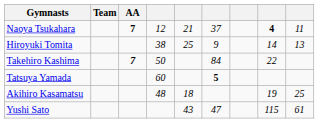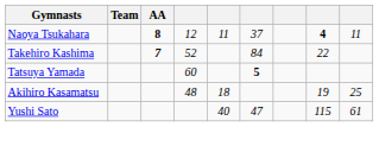Naoya Tsukahara | AA: 7 -> 8
Naoya Tsukahara | column 5: 21 -> 11
- row: Hiroyuki Tomita | 38 | 25 | 9 | 14 | 13
Takehiro Kashima | column 4: 50 -> 52
Yushi Sato | column 5: 43 -> 40
